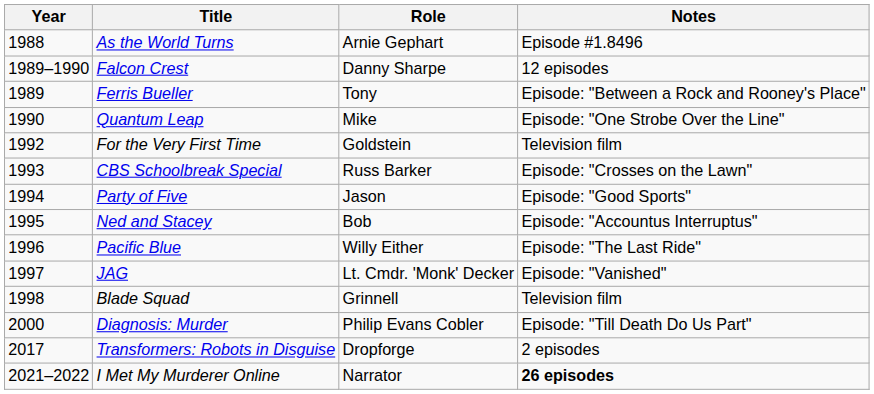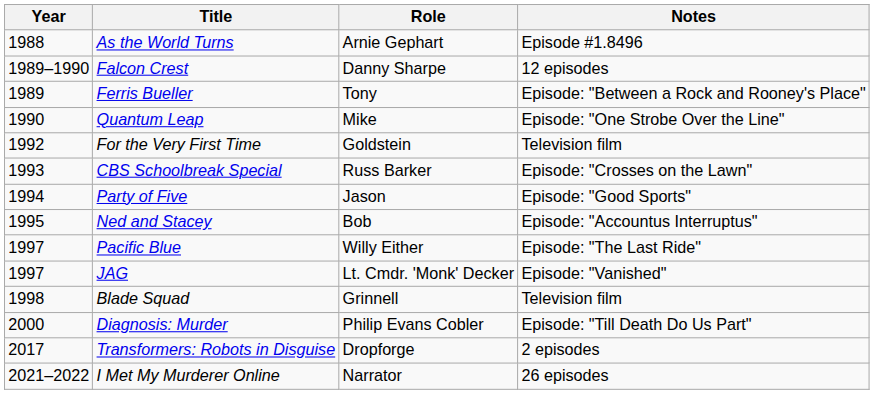Pacific Blue | Year: 1996 -> 1997
I Met My Murderer Online | Notes: bold -> normal
